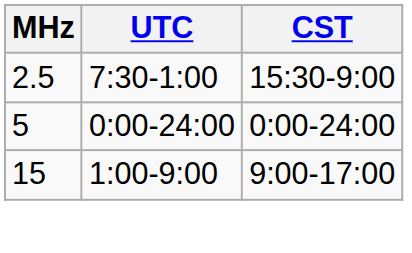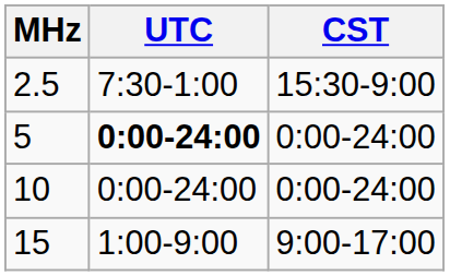5 | UTC: normal -> bold
+ row: 10 | 0:00-24:00 | 0:00-24:00
